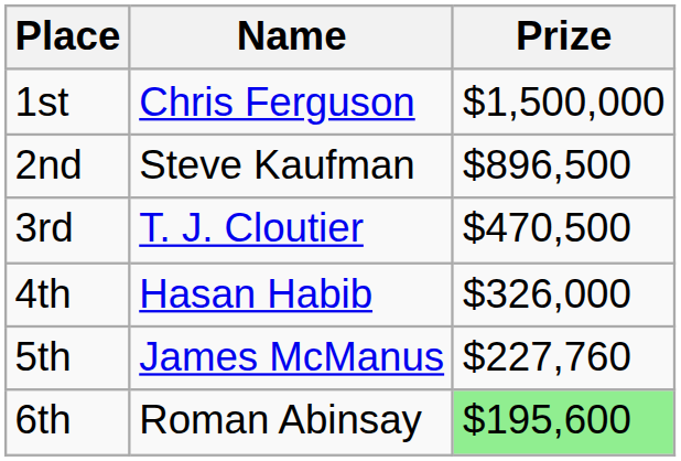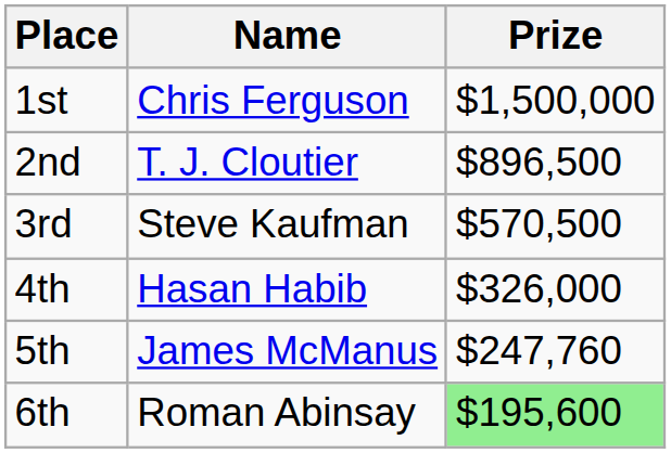2nd | Name: Steve Kaufman -> T. J. Cloutier
3rd | Name: T. J. Cloutier -> Steve Kaufman
3rd | Prize: $470,500 -> $570,500
5th | Prize: $227,760 -> $247,760
